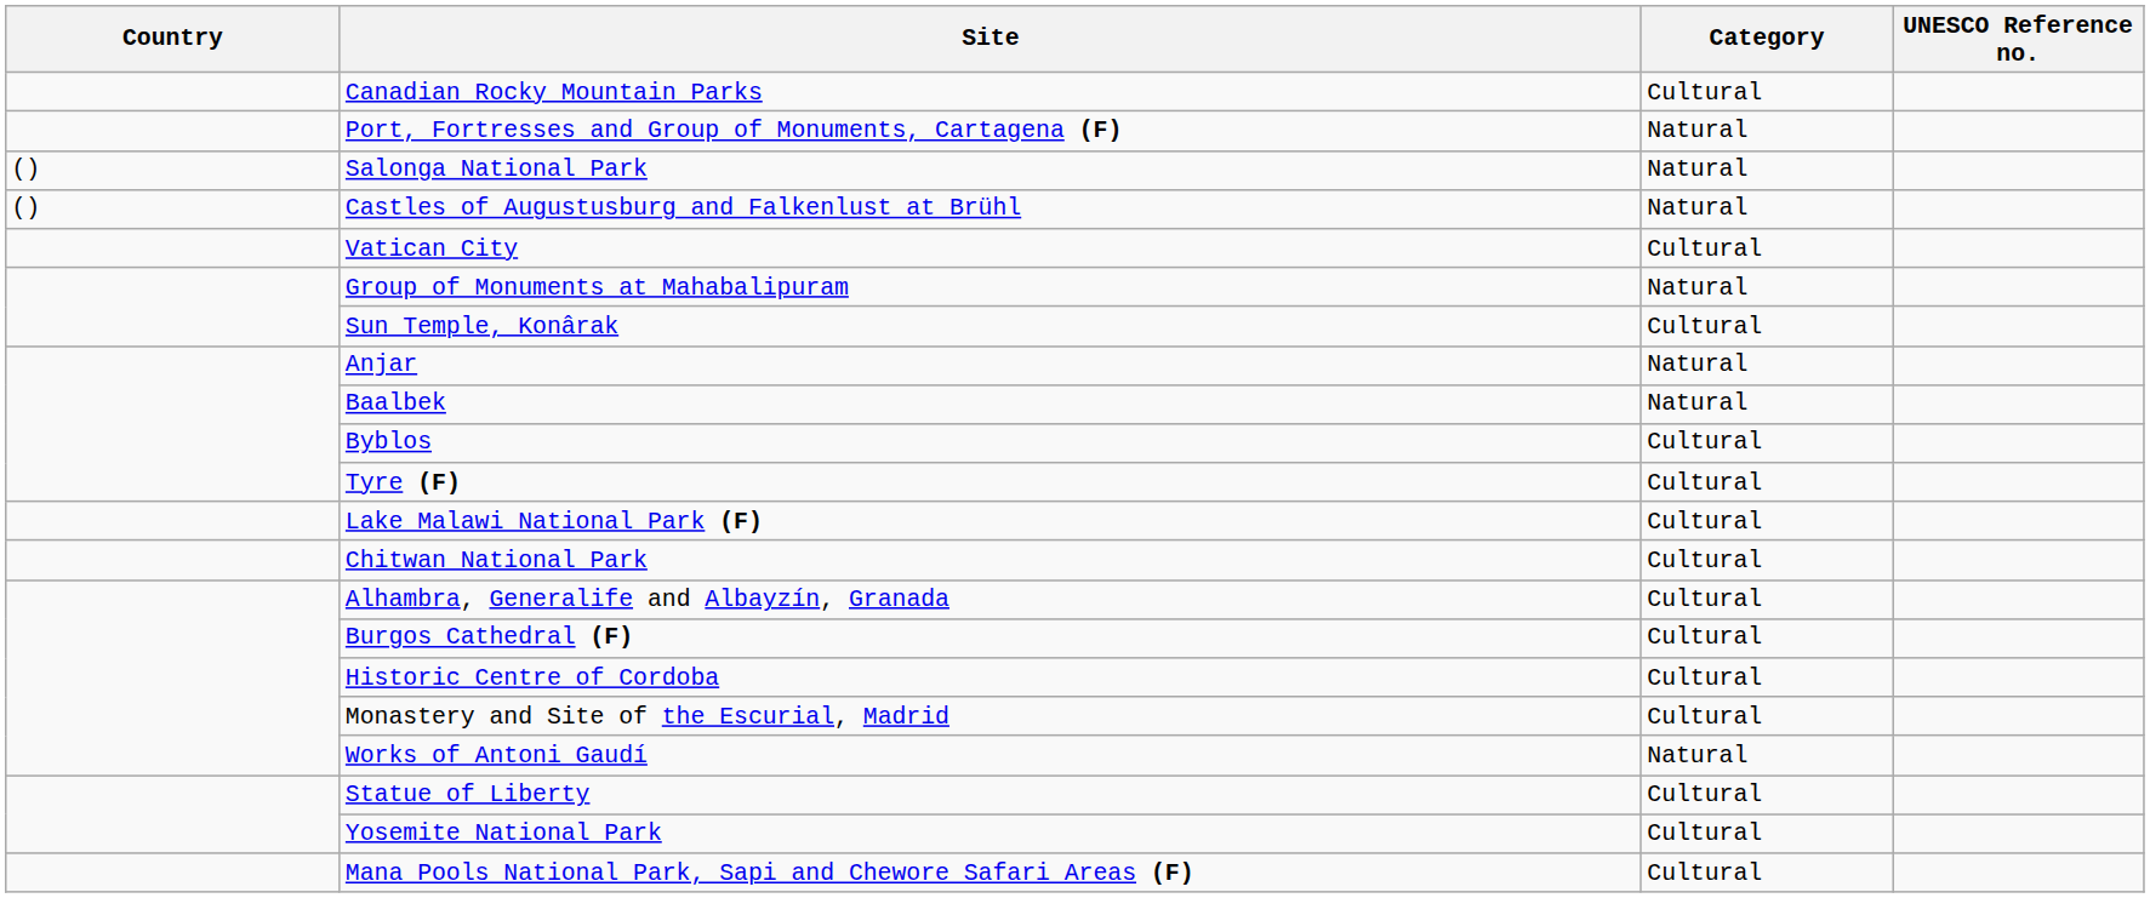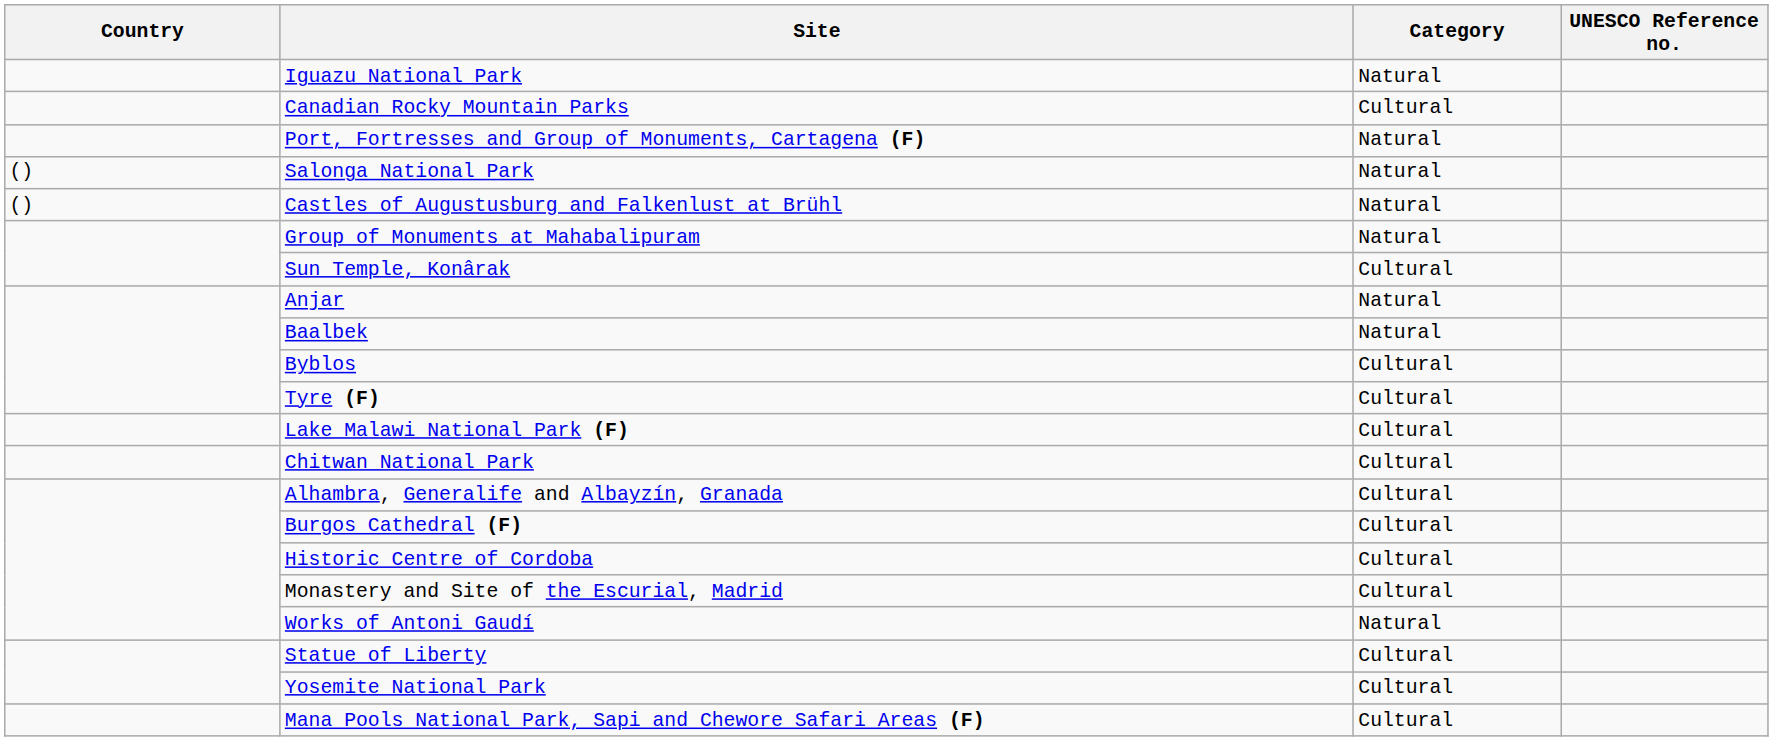+ row: Iguazu National Park | Natural
- row: Vatican City | Cultural
